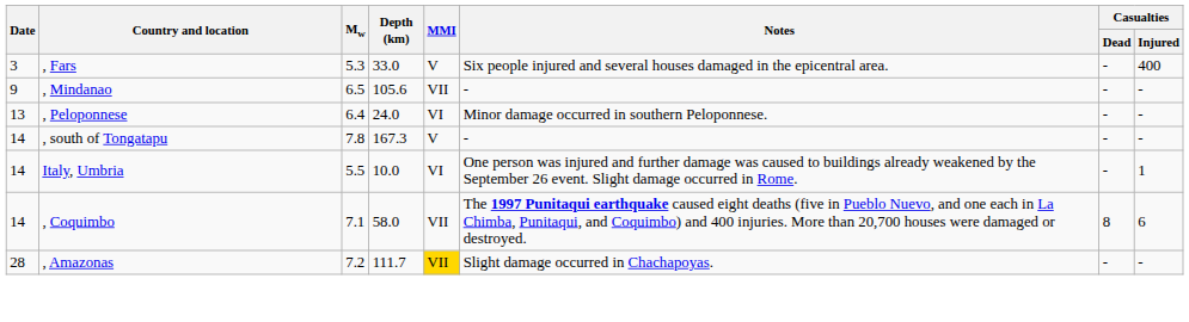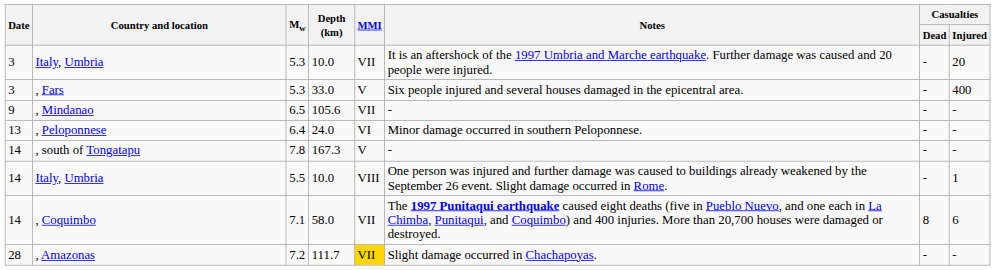+ row: 3 | Italy, Umbria | 5.3 | 10.0 | VII | It is an aftershock of the 1997 Umbria and Marche earthquake. Further damage was caused and 20 people were injured. | - | 20
Italy, Umbria / 5.5 | MMI: VI -> VIII
